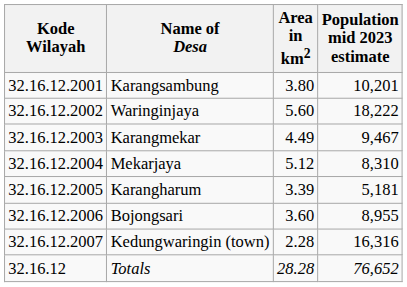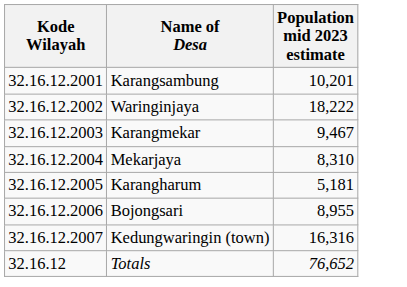- column: Area in km2 | 3.80 | 5.60 | 4.49 | 5.12 | 3.39 | 3.60 | 2.28 | 28.28
